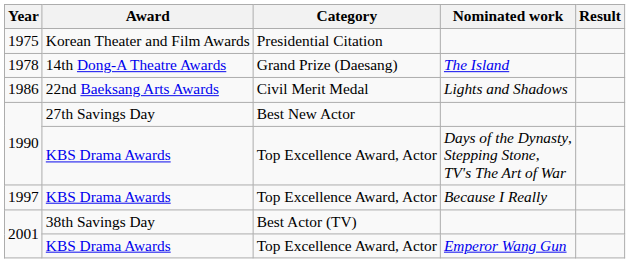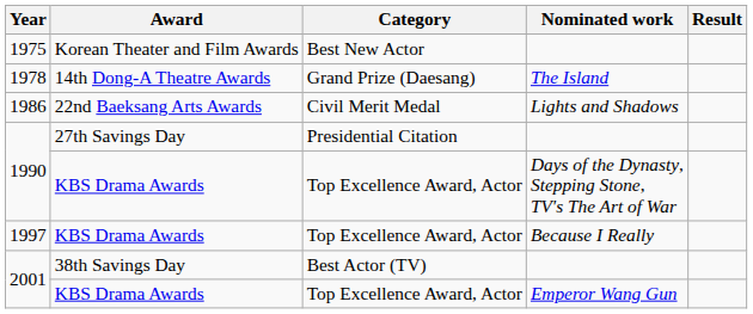1975 | Category: Presidential Citation -> Best New Actor
1990 / 27th Savings Day | Category: Best New Actor -> Presidential Citation
